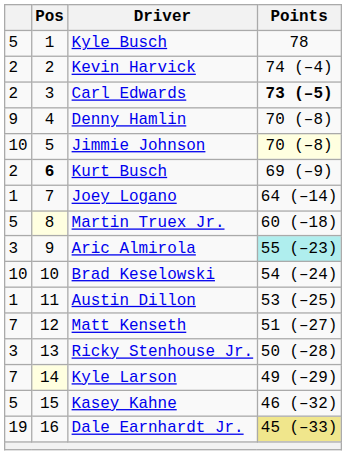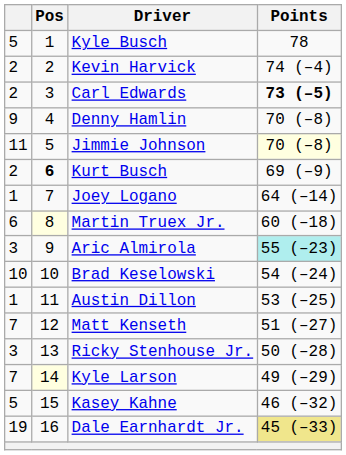Jimmie Johnson | column 1: 10 -> 11
Martin Truex Jr. | column 1: 5 -> 6
